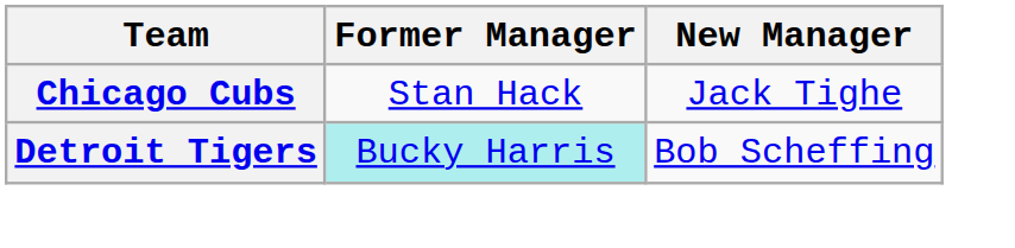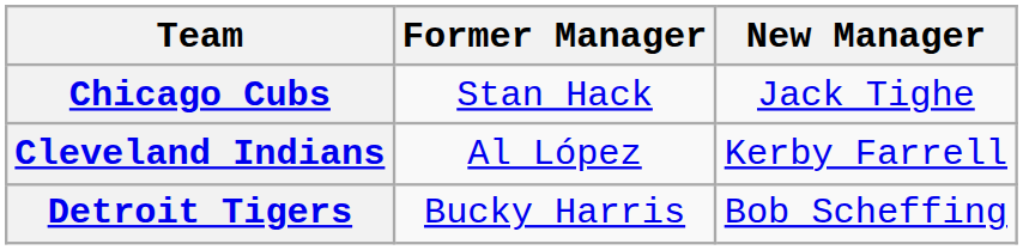+ row: Cleveland Indians | Al López | Kerby Farrell
Detroit Tigers | Former Manager: paleturquoise background -> no background
